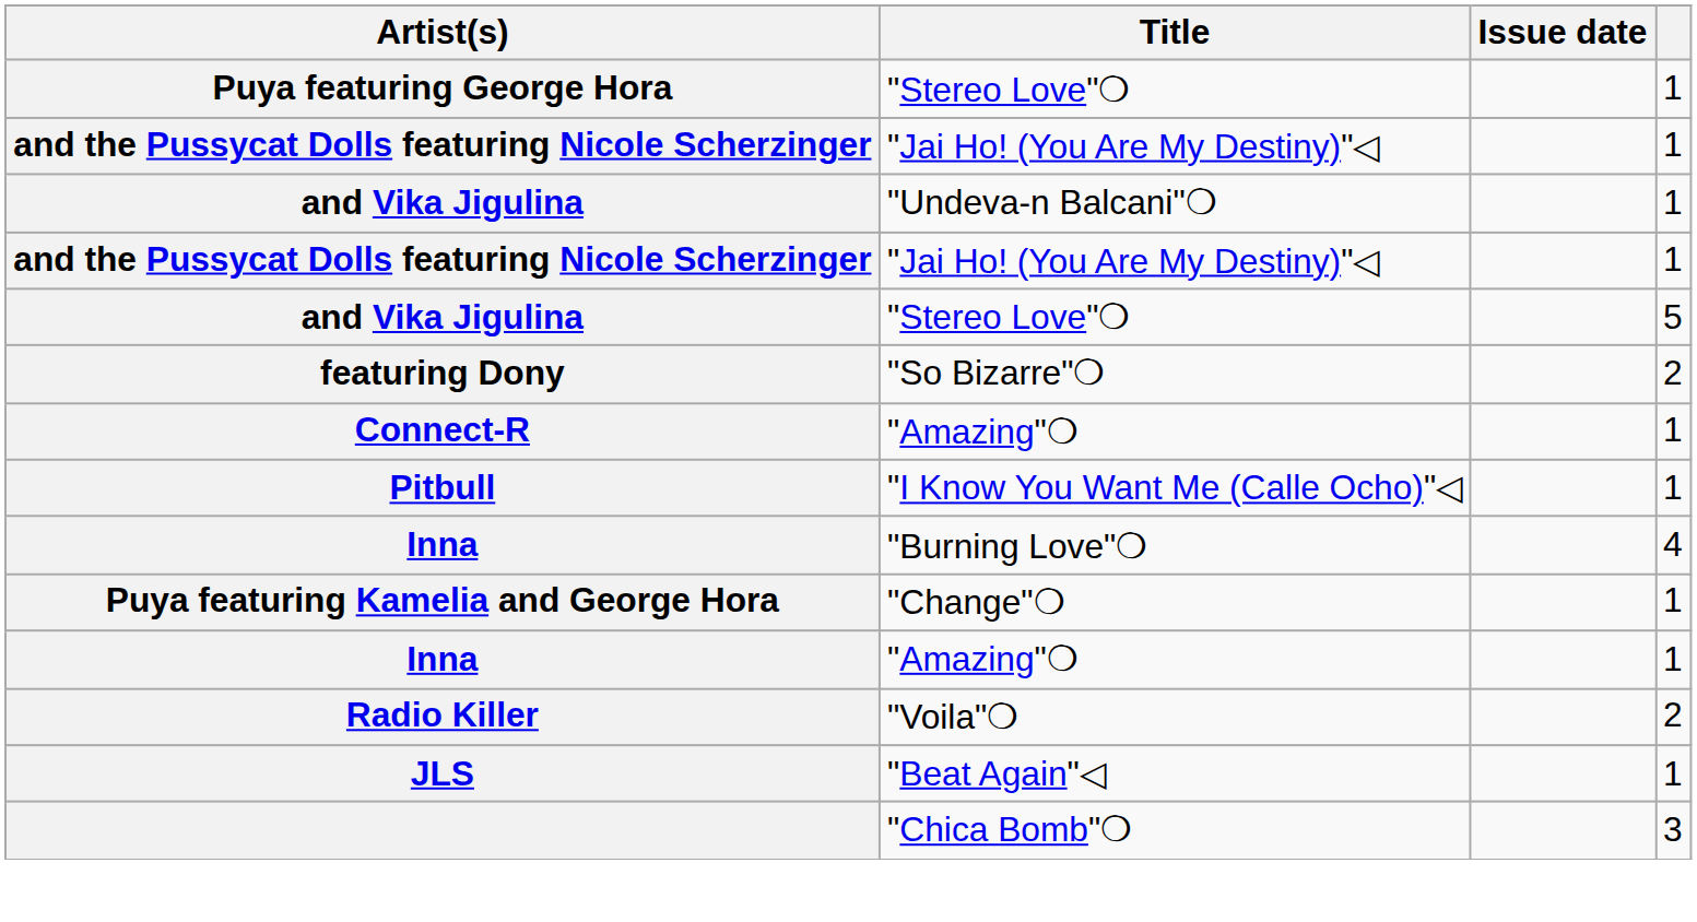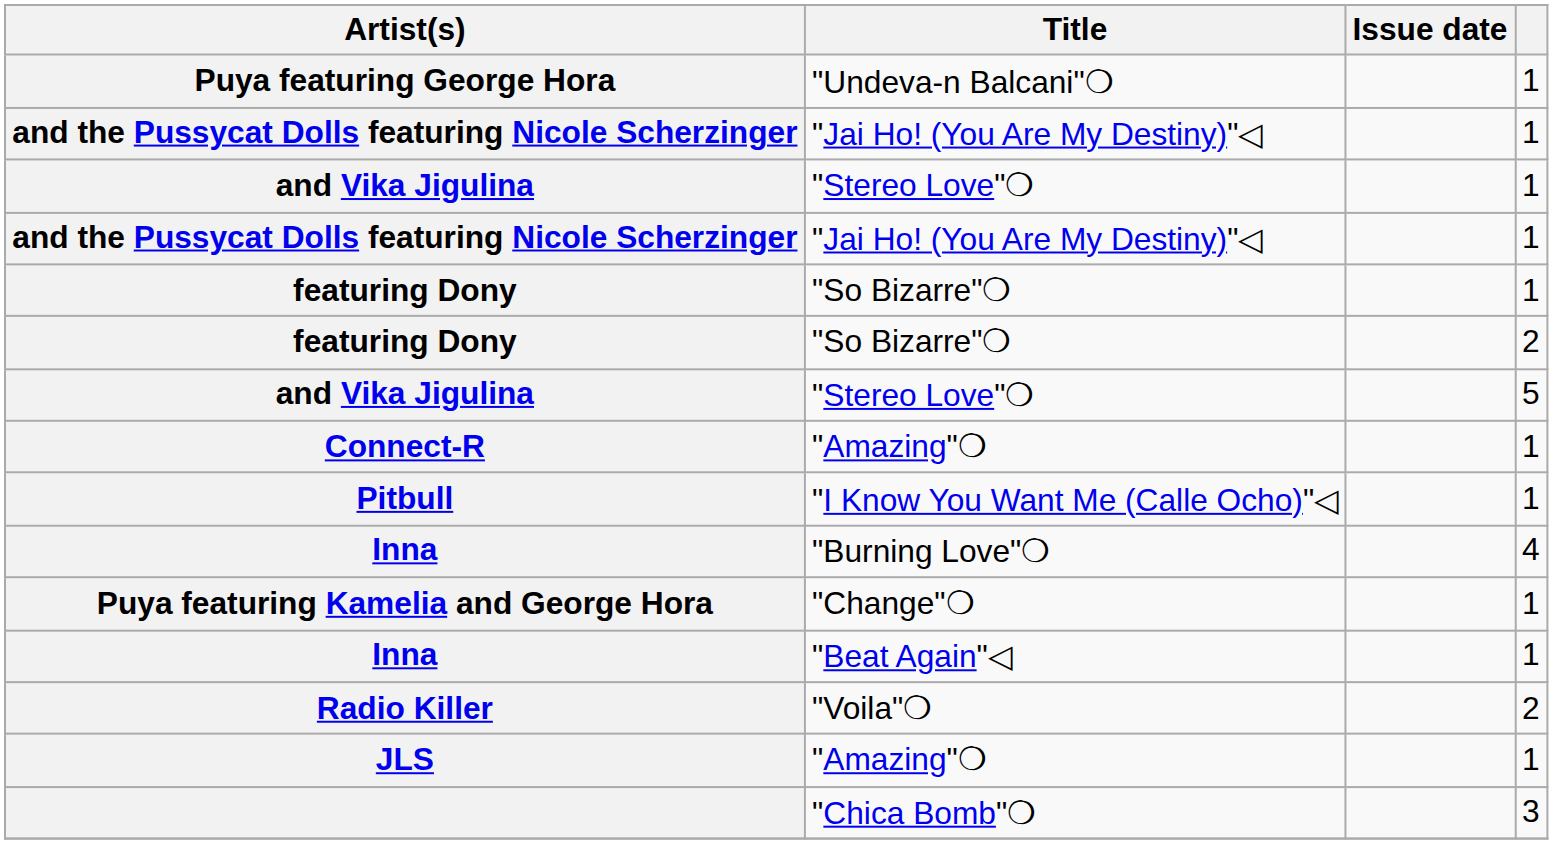Puya featuring George Hora | Title: "Stereo Love"❍ -> "Undeva-n Balcani"❍
and Vika Jigulina / 1 | Title: "Undeva-n Balcani"❍ -> "Stereo Love"❍
+ row: featuring Dony | "So Bizarre"❍ | 1
rows swapped: and Vika Jigulina / 5 <-> featuring Dony / 2
Inna / 1 | Title: "Amazing"❍ -> "Beat Again"◁
JLS | Title: "Beat Again"◁ -> "Amazing"❍
